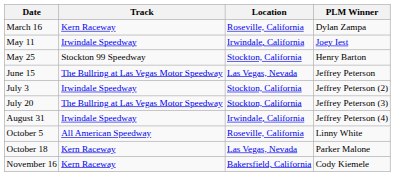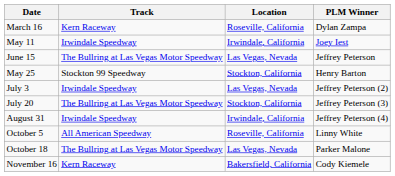rows swapped: May 25 <-> June 15
July 3 | Location: Stockton, California -> Las Vegas, Nevada
October 18 | Track: Kern Raceway -> The Bullring at Las Vegas Motor Speedway
